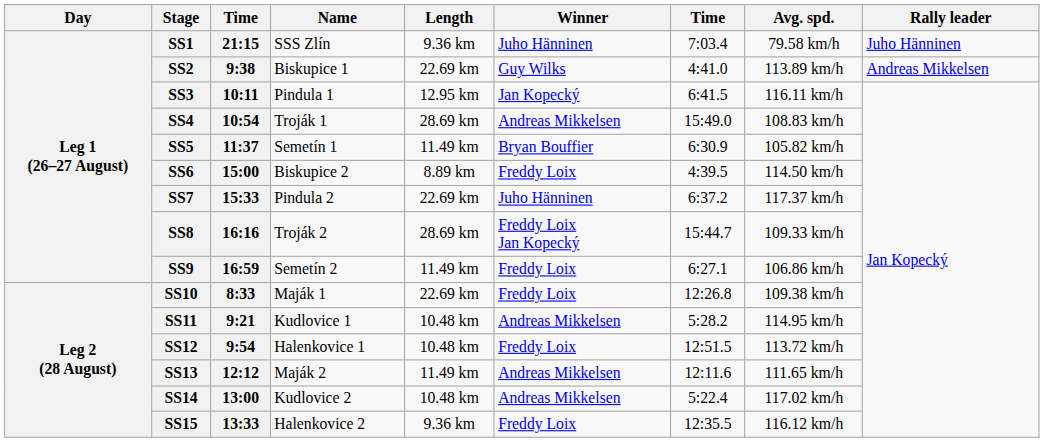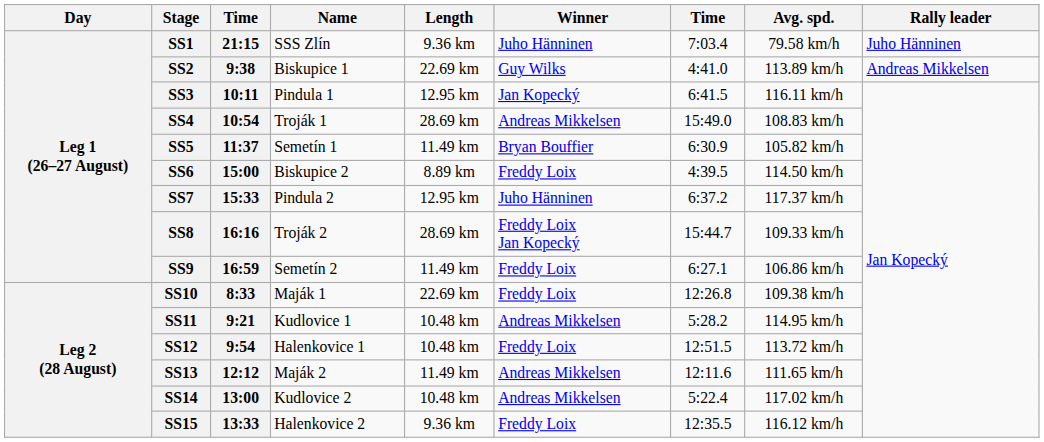SS7 | Length: 22.69 km -> 12.95 km
